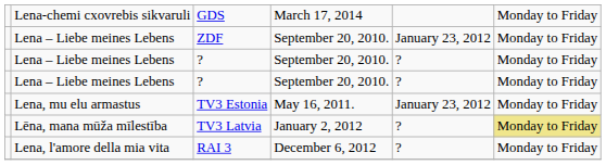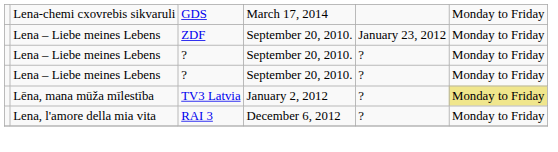- row: Lena, mu elu armastus | TV3 Estonia | May 16, 2011. | January 23, 2012 | Monday to Friday
